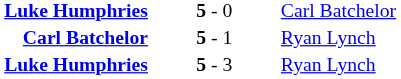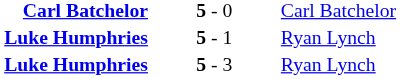5 - 0 | column 1: Luke Humphries -> Carl Batchelor
5 - 1 | column 1: Carl Batchelor -> Luke Humphries
